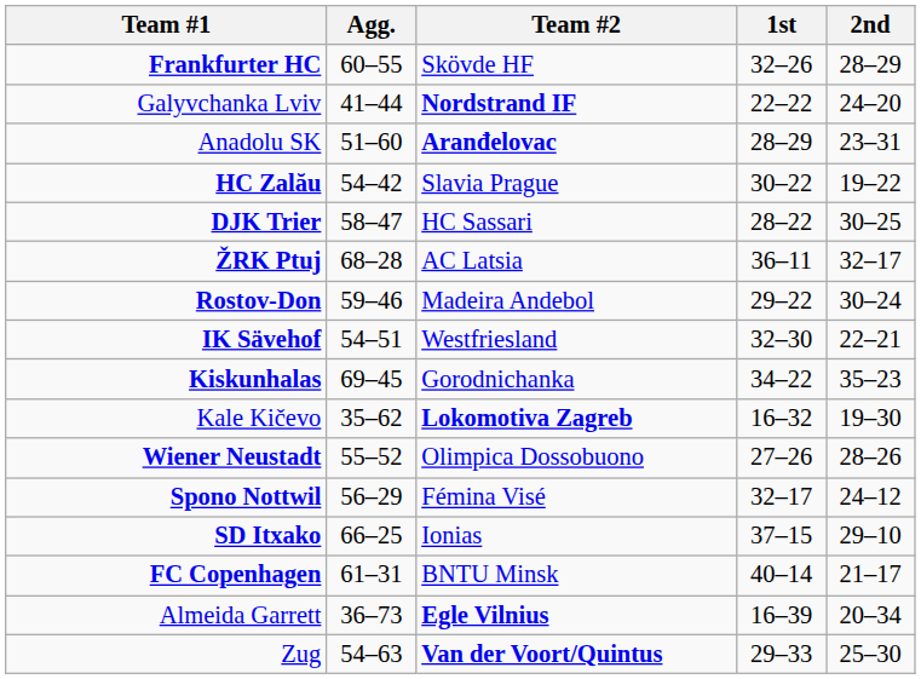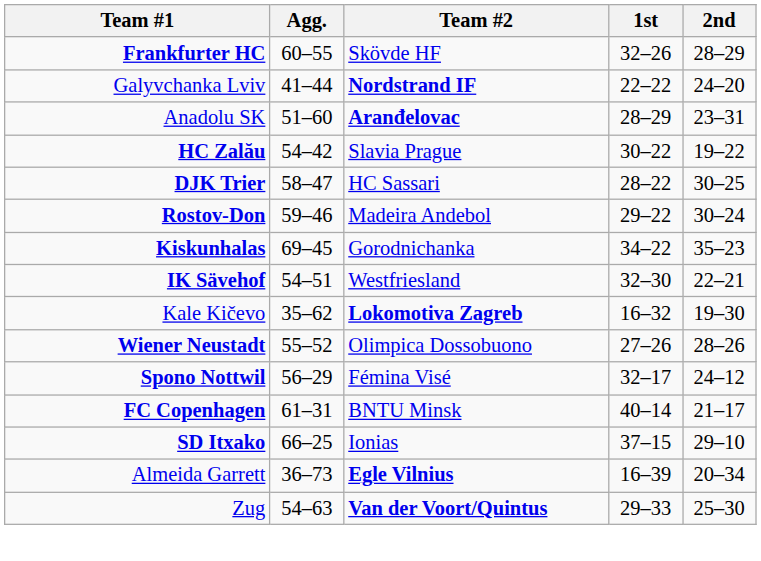- row: ŽRK Ptuj | 68–28 | AC Latsia | 36–11 | 32–17
rows swapped: Kiskunhalas <-> IK Sävehof
rows swapped: FC Copenhagen <-> SD Itxako
